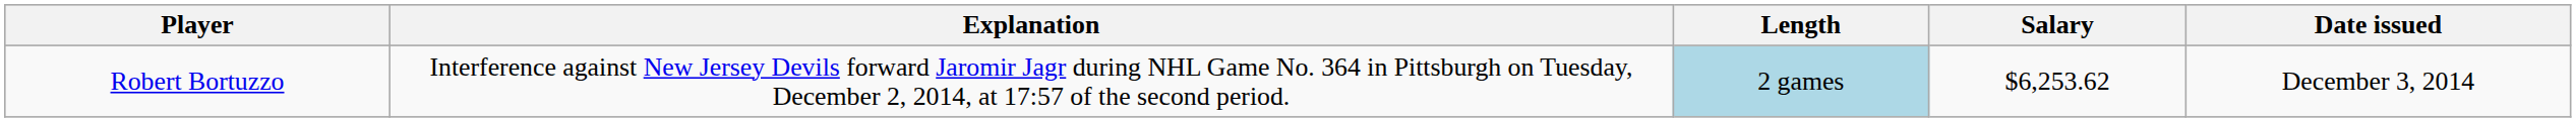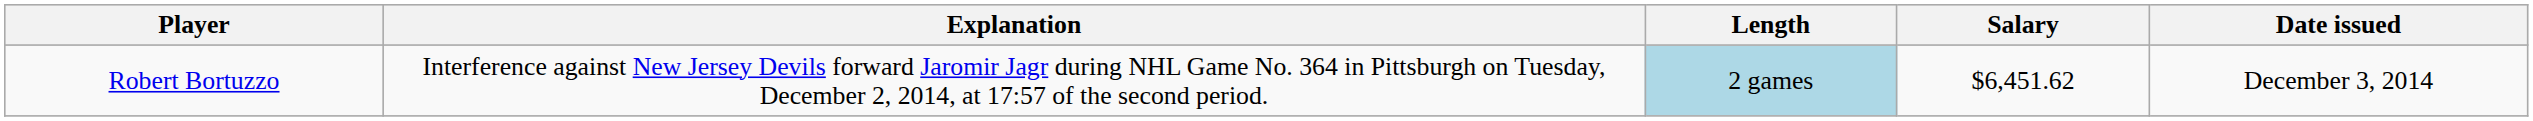Robert Bortuzzo | Salary: $6,253.62 -> $6,451.62
